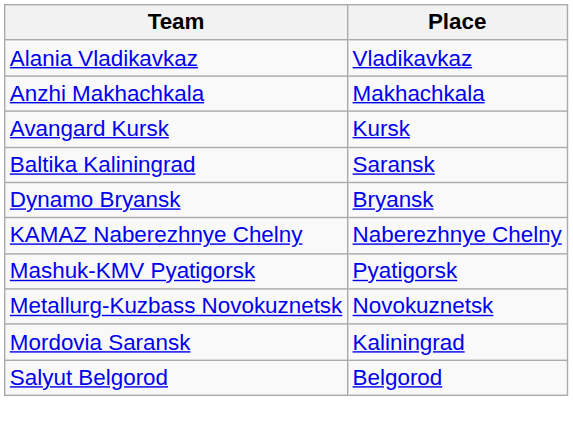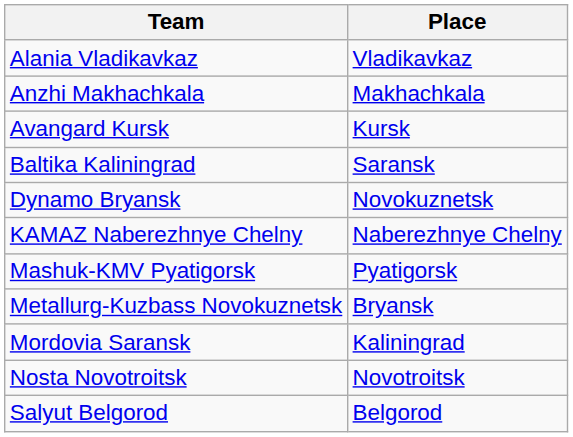Dynamo Bryansk | Place: Bryansk -> Novokuznetsk
Metallurg-Kuzbass Novokuznetsk | Place: Novokuznetsk -> Bryansk
+ row: Nosta Novotroitsk | Novotroitsk
